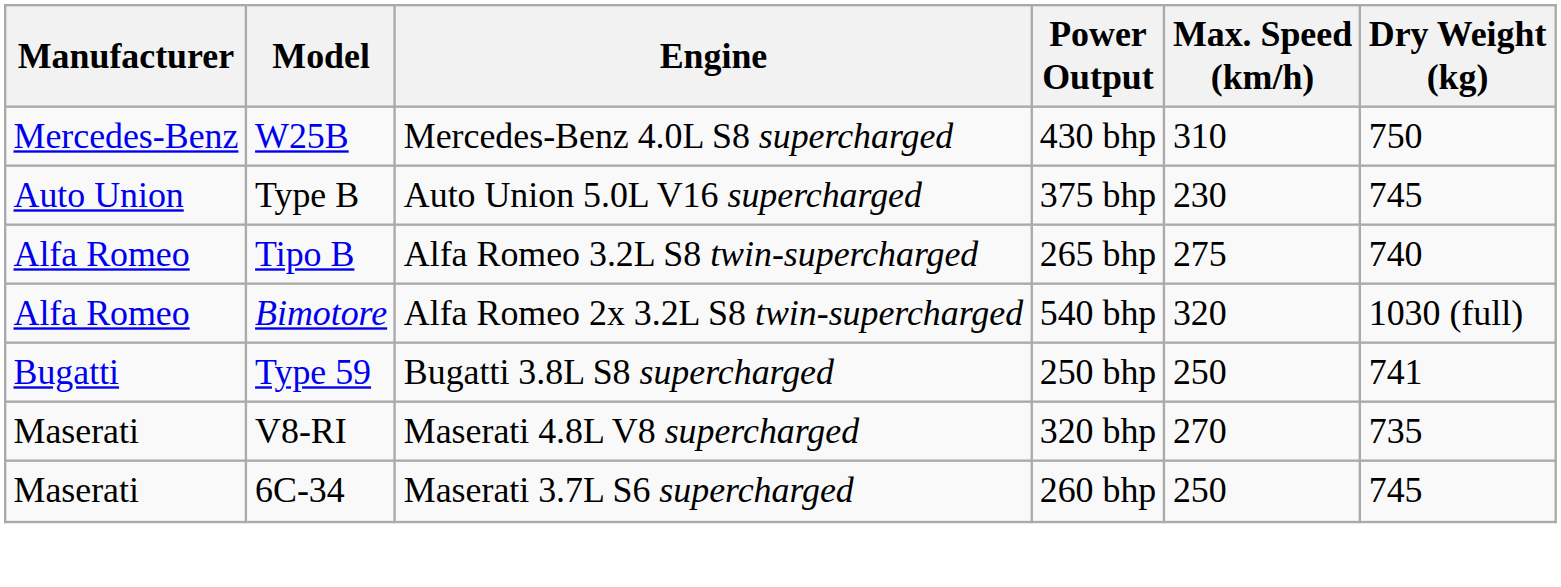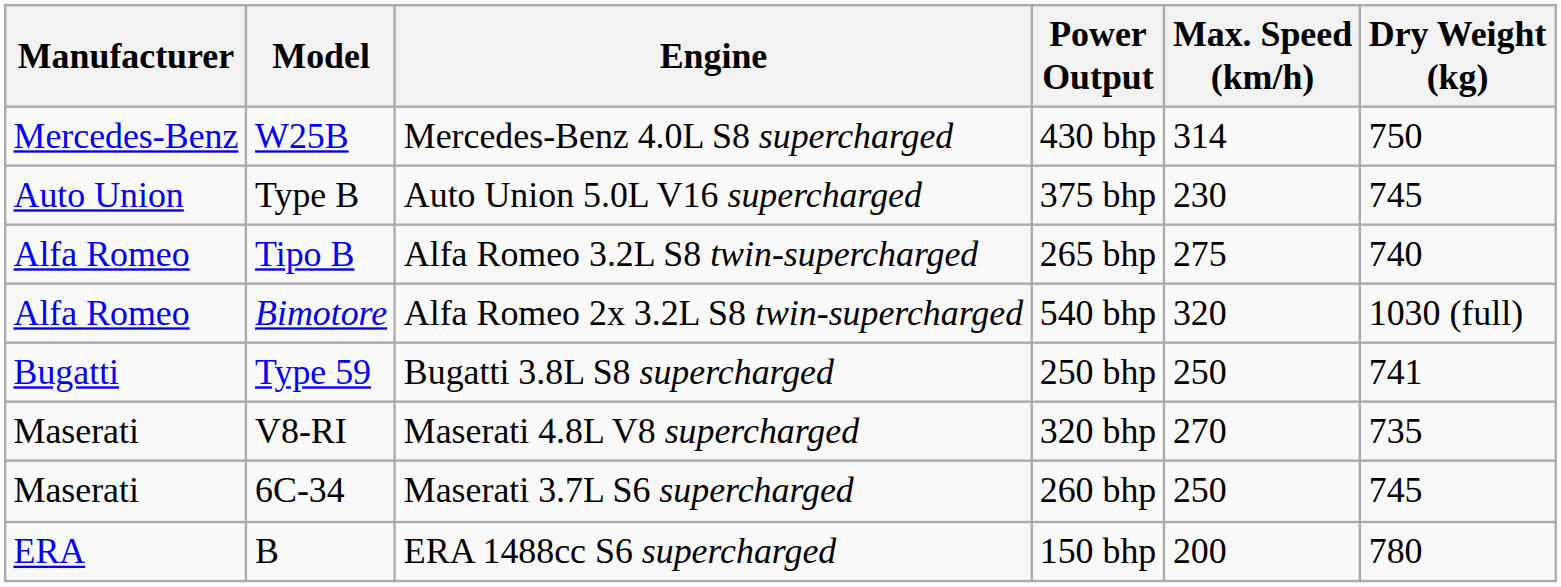W25B | Max. Speed (km/h): 310 -> 314
+ row: ERA | B | ERA 1488cc S6 supercharged | 150 bhp | 200 | 780
